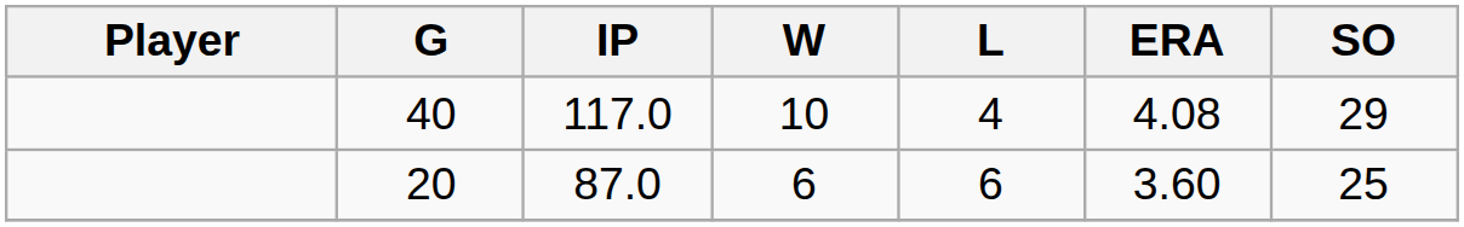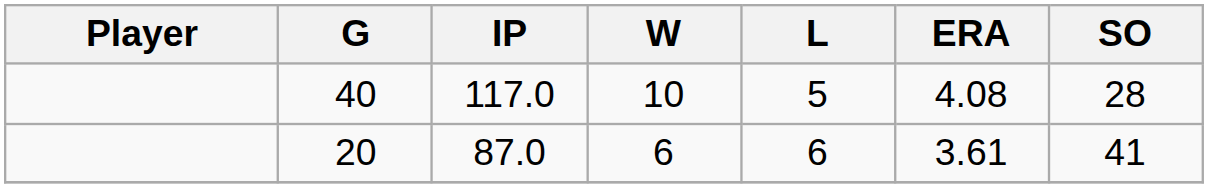40 | L: 4 -> 5
40 | SO: 29 -> 28
20 | ERA: 3.60 -> 3.61
20 | SO: 25 -> 41
